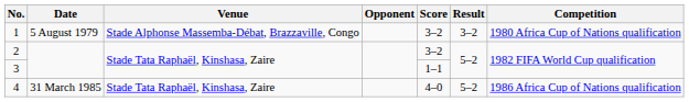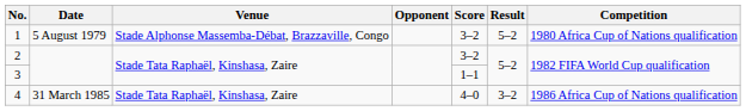1 | Result: 3–2 -> 5–2
4 | Result: 5–2 -> 3–2
